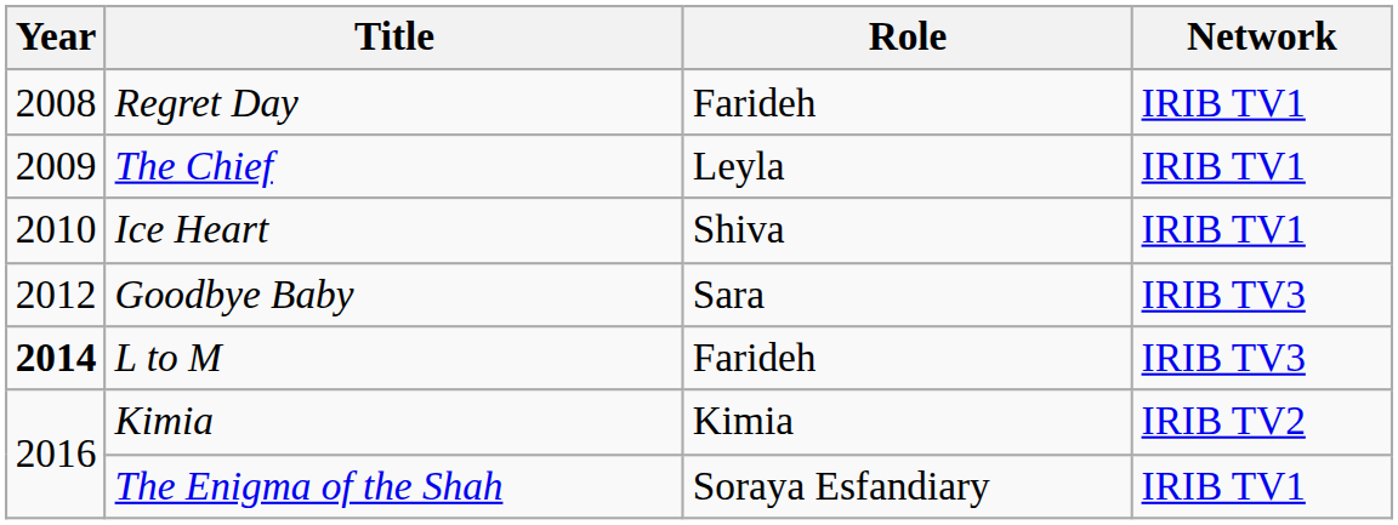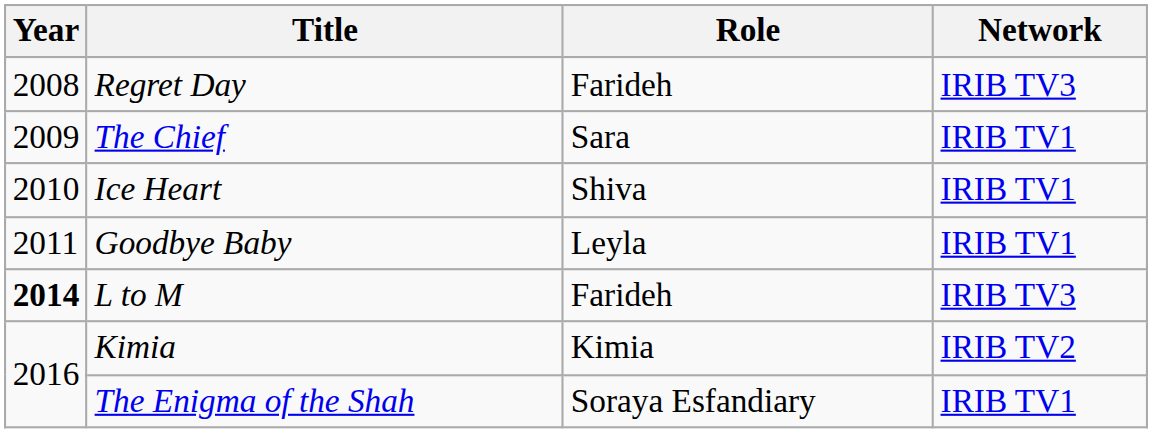Regret Day | Network: IRIB TV1 -> IRIB TV3
The Chief | Role: Leyla -> Sara
Goodbye Baby | Year: 2012 -> 2011
Goodbye Baby | Role: Sara -> Leyla
Goodbye Baby | Network: IRIB TV3 -> IRIB TV1
